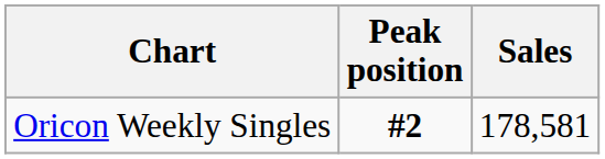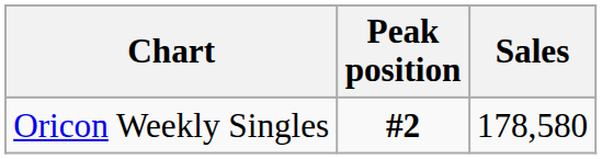Oricon Weekly Singles | Sales: 178,581 -> 178,580
